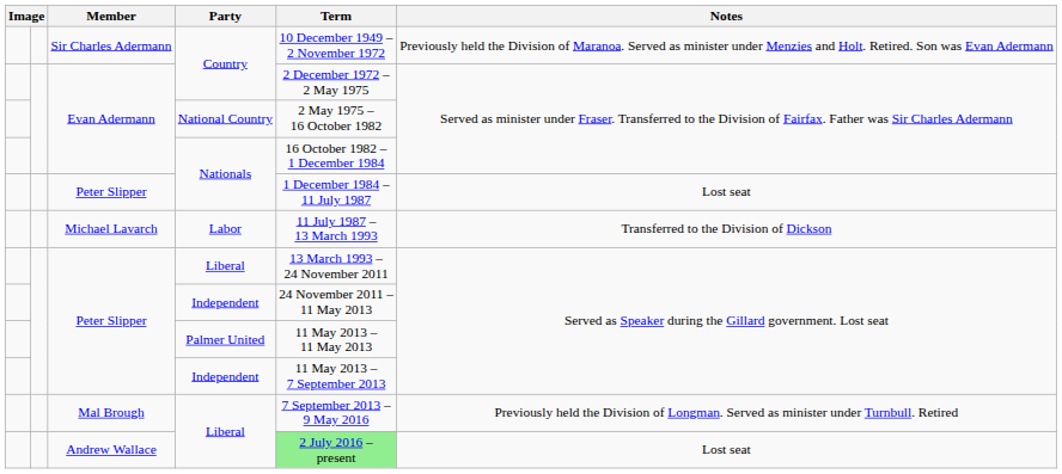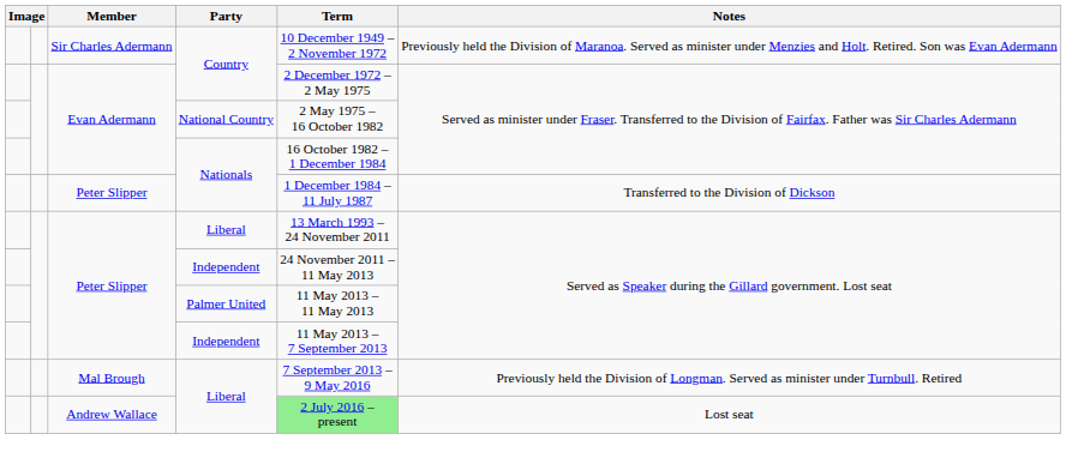Peter Slipper / Nationals | Notes: Lost seat -> Transferred to the Division of Dickson
- row: Michael Lavarch | Labor | 11 July 1987 – 13 March 1993 | Transferred to the Division of Dickson
